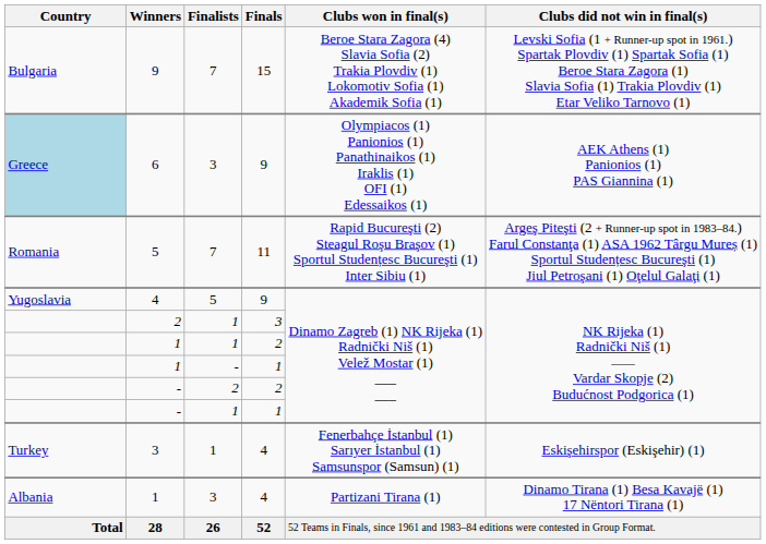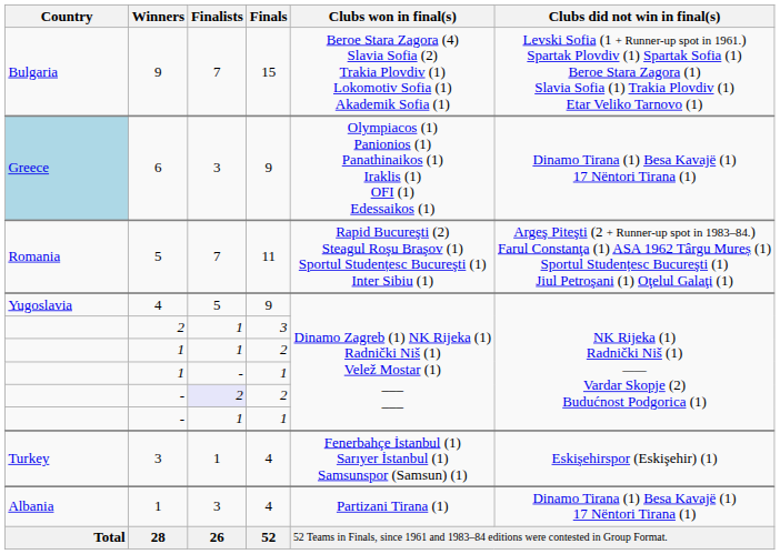6 | Clubs did not win in final(s): AEK Athens (1) Panionios (1) PAS Giannina (1) -> Dinamo Tirana (1) Besa Kavajë (1) 17 Nëntori Tirana (1)
- / 2 | Finalists: no background -> lavender background
